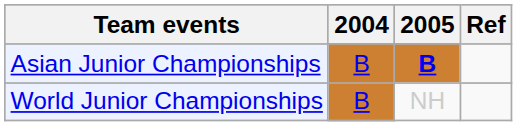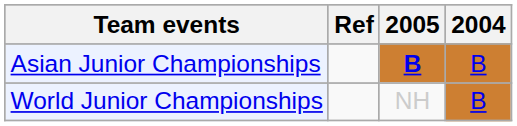columns swapped: 2004 <-> Ref
